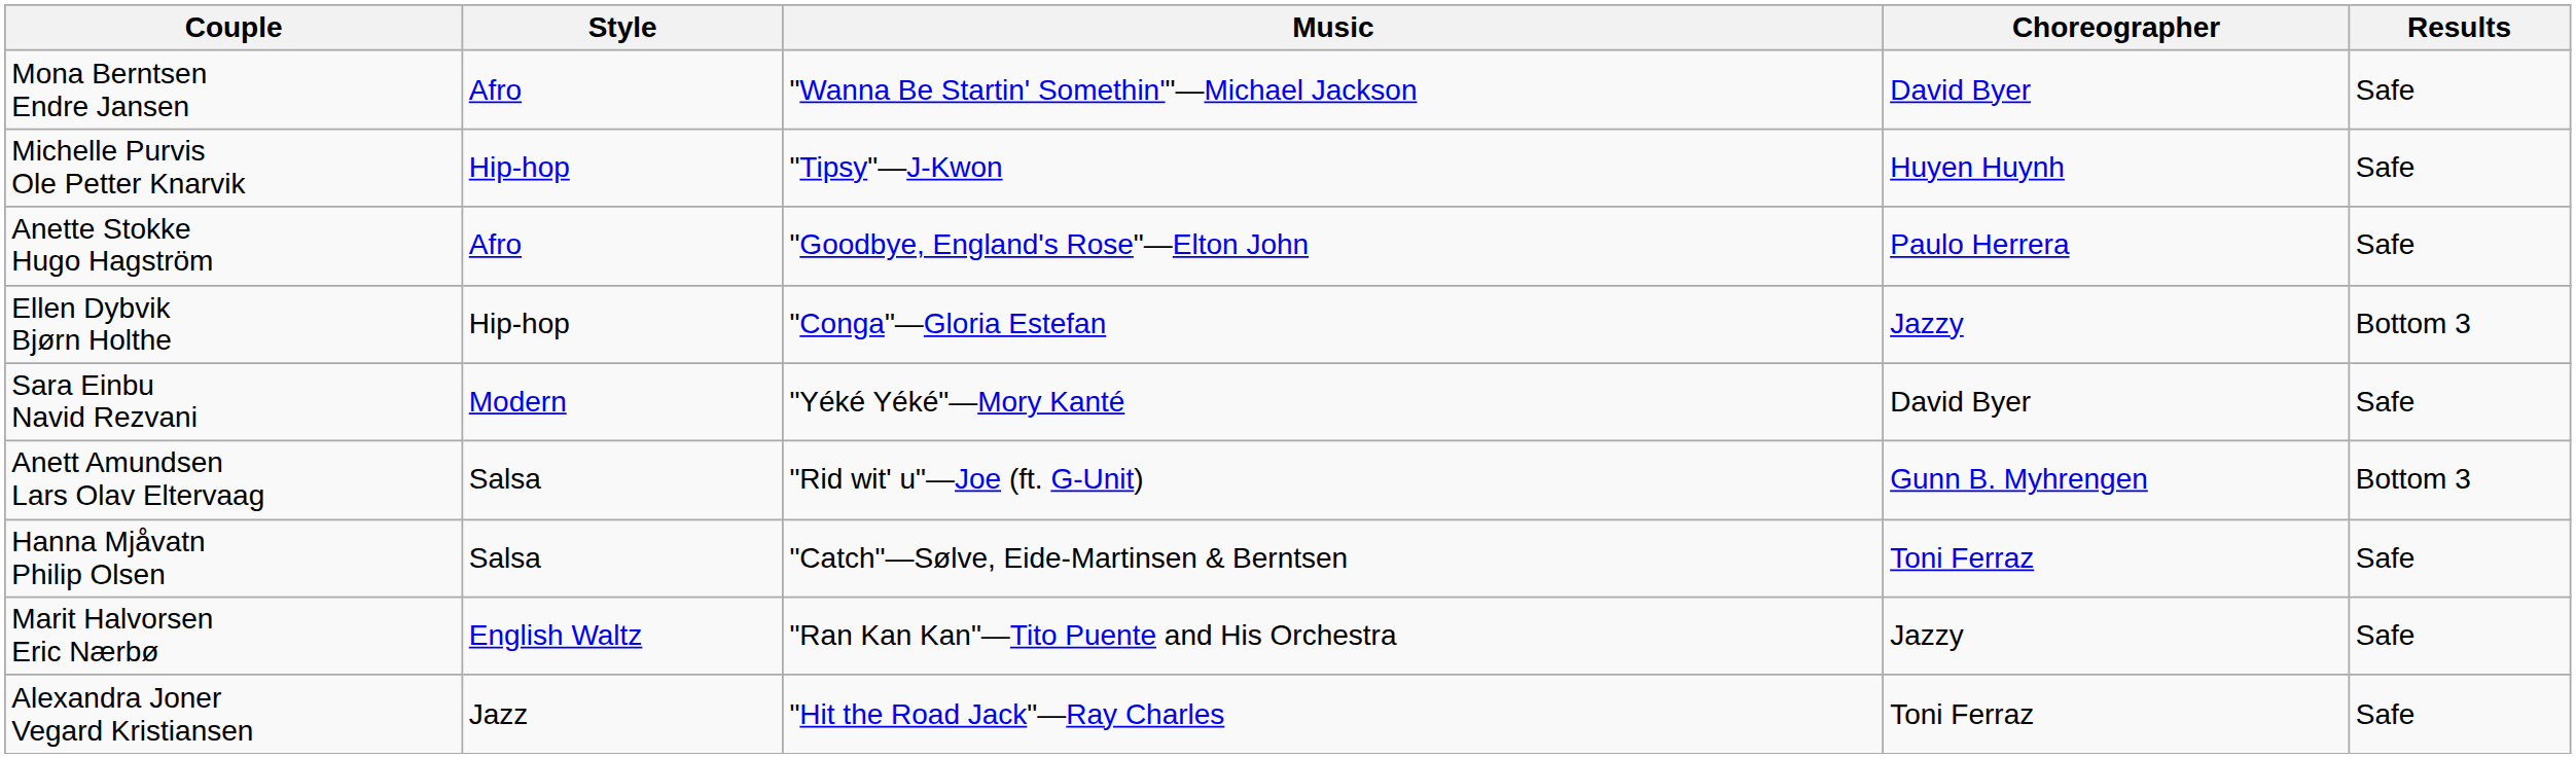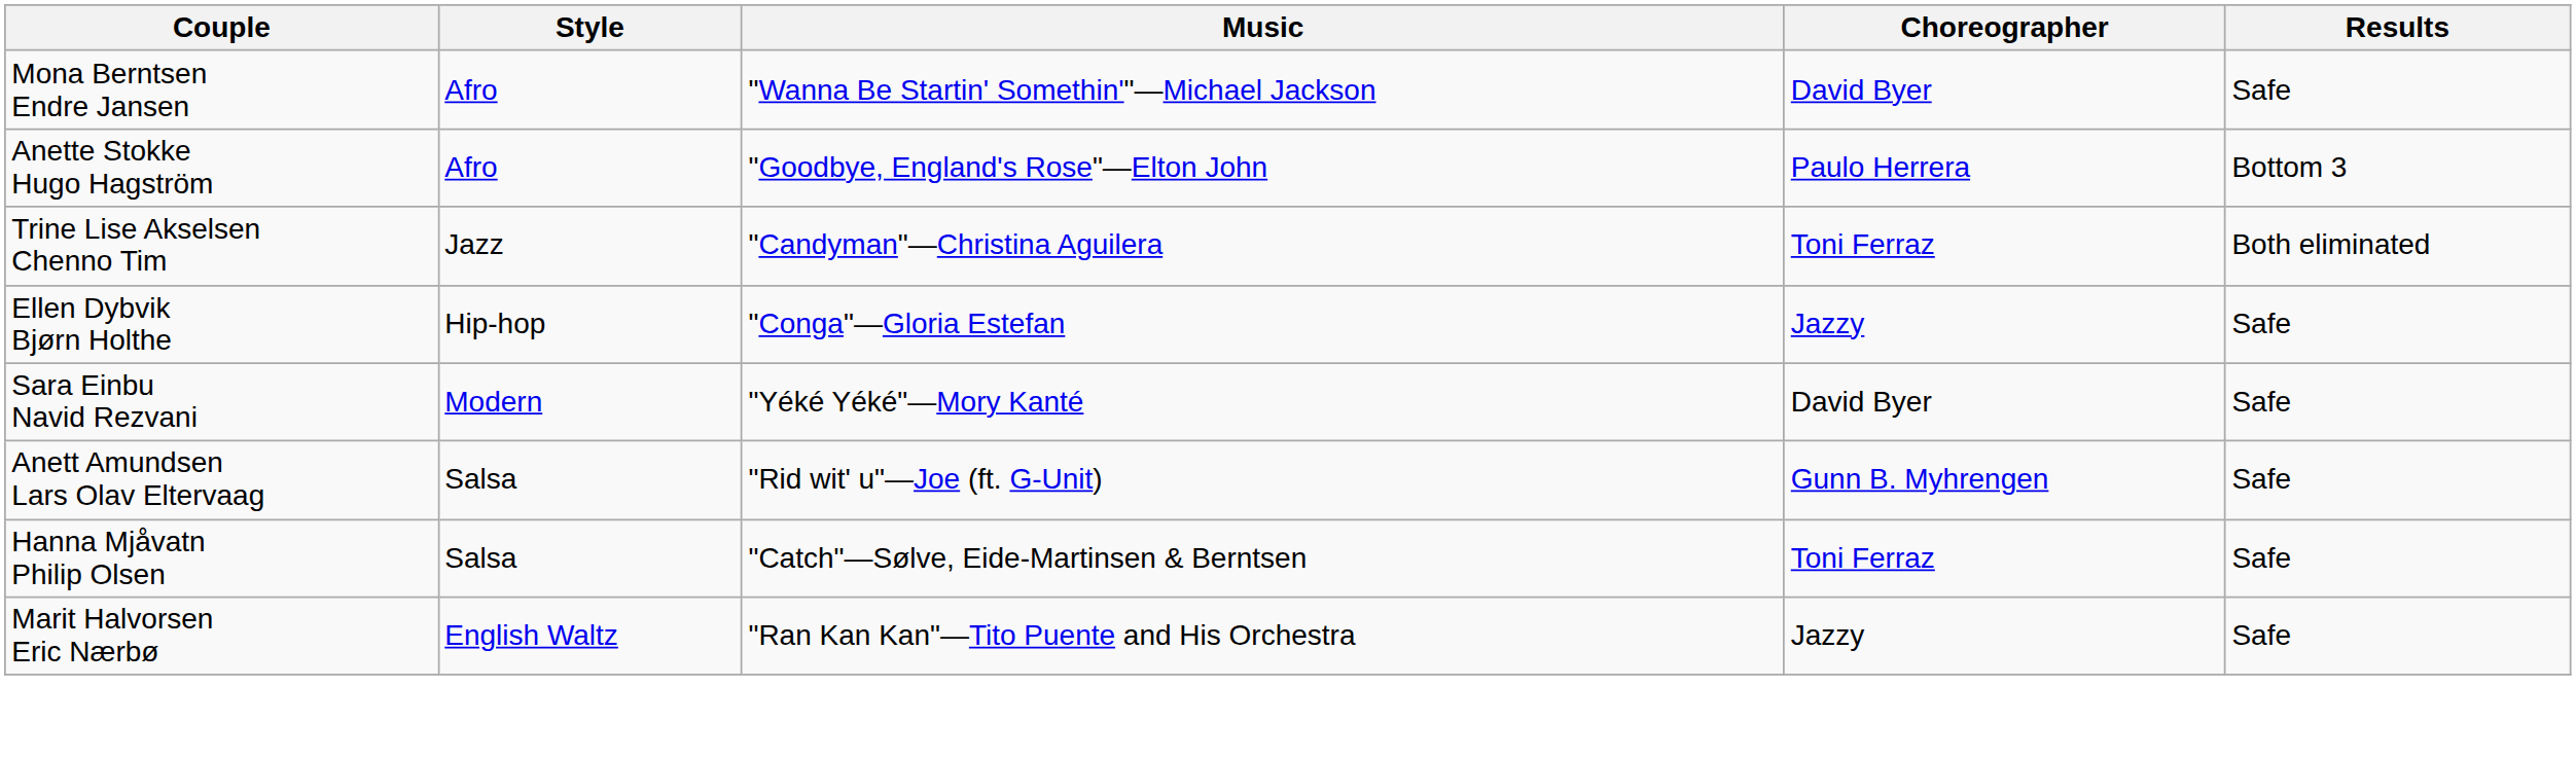- row: Michelle Purvis Ole Petter Knarvik | Hip-hop | "Tipsy"—J-Kwon | Huyen Huynh | Safe
Anette Stokke Hugo Hagström | Results: Safe -> Bottom 3
+ row: Trine Lise Akselsen Chenno Tim | Jazz | "Candyman"—Christina Aguilera | Toni Ferraz | Both eliminated
Ellen Dybvik Bjørn Holthe | Results: Bottom 3 -> Safe
Anett Amundsen Lars Olav Eltervaag | Results: Bottom 3 -> Safe
- row: Alexandra Joner Vegard Kristiansen | Jazz | "Hit the Road Jack"—Ray Charles | Toni Ferraz | Safe
